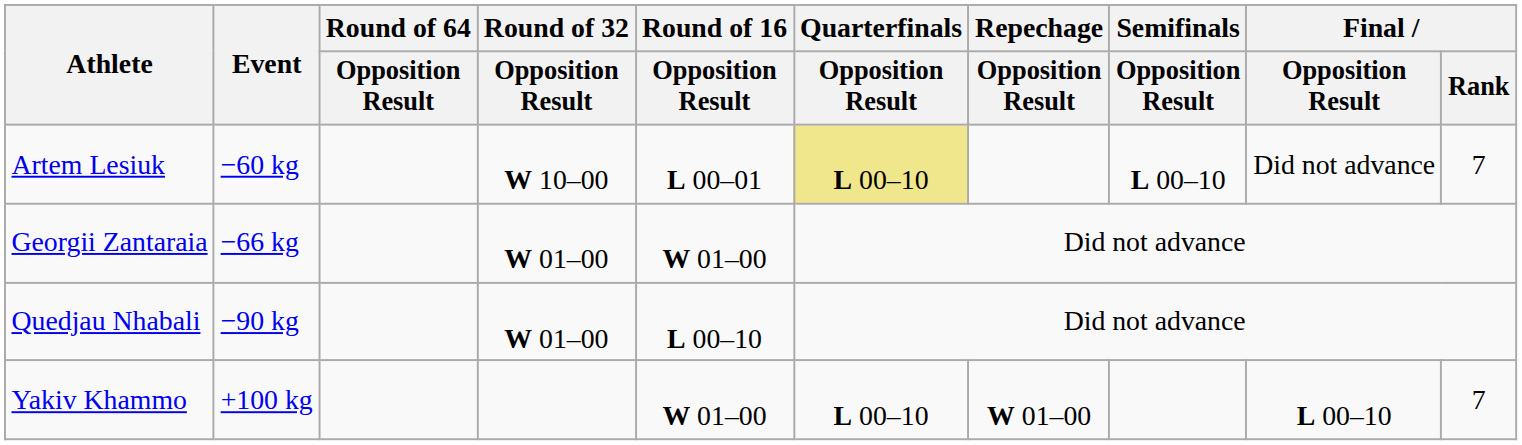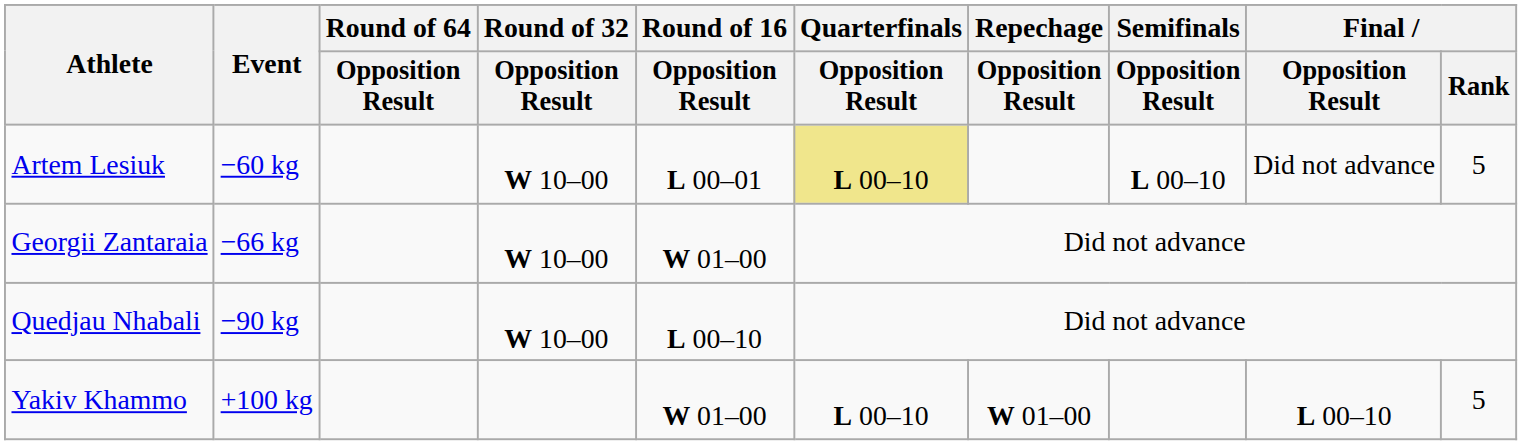Artem Lesiuk | Final / Rank: 7 -> 5
Georgii Zantaraia | Round of 32 / Opposition Result: W 01–00 -> W 10–00
Quedjau Nhabali | Round of 32 / Opposition Result: W 01–00 -> W 10–00
Yakiv Khammo | Final / Rank: 7 -> 5
